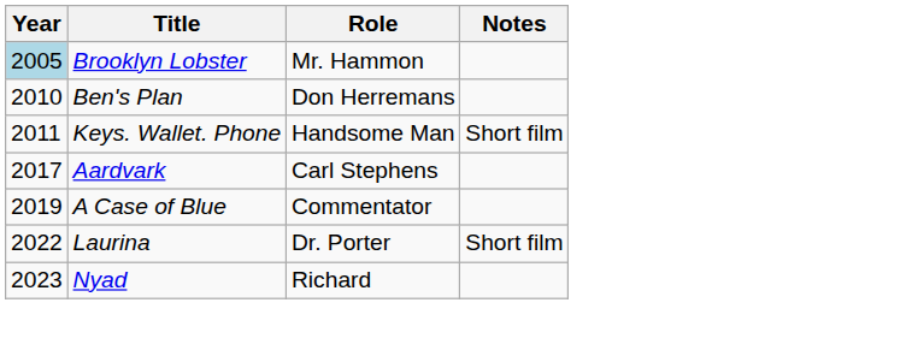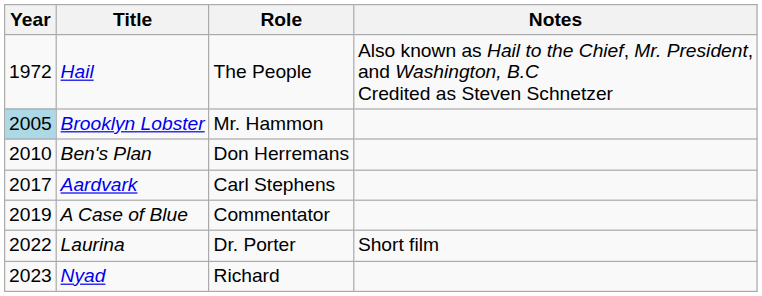+ row: 1972 | Hail | The People | Also known as Hail to the Chief, Mr. President, and Washington, B.C Credited as Steven Schnetzer
- row: 2011 | Keys. Wallet. Phone | Handsome Man | Short film
